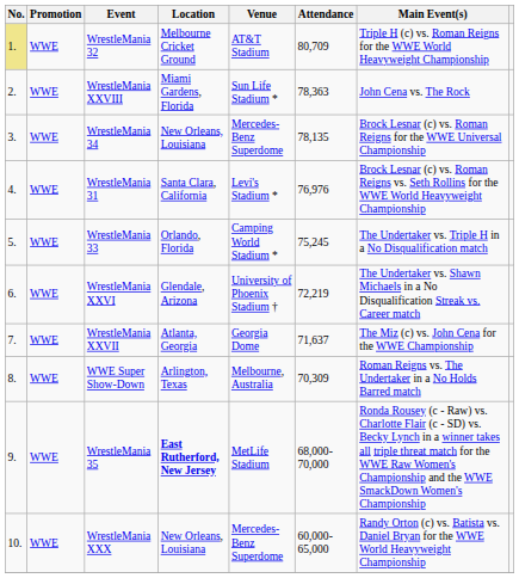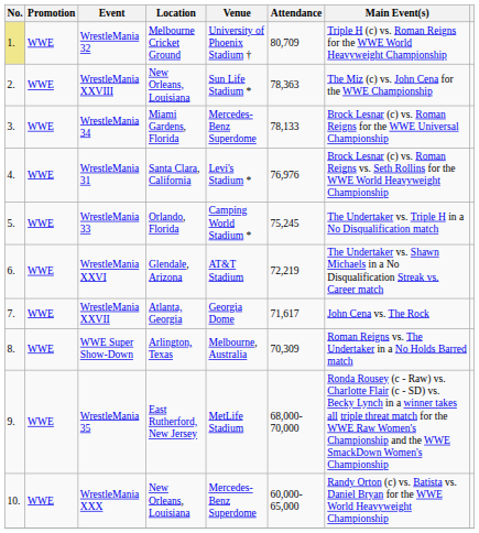WrestleMania 32 | Venue: AT&T Stadium -> University of Phoenix Stadium †
WrestleMania XXVIII | Location: Miami Gardens, Florida -> New Orleans, Louisiana
WrestleMania XXVIII | Main Event(s): John Cena vs. The Rock -> The Miz (c) vs. John Cena for the WWE Championship
WrestleMania 34 | Location: New Orleans, Louisiana -> Miami Gardens, Florida
WrestleMania 34 | Attendance: 78,135 -> 78,133
WrestleMania XXVI | Venue: University of Phoenix Stadium † -> AT&T Stadium
WrestleMania XXVII | Attendance: 71,637 -> 71,617
WrestleMania XXVII | Main Event(s): The Miz (c) vs. John Cena for the WWE Championship -> John Cena vs. The Rock
WrestleMania 35 | Location: bold -> normal
